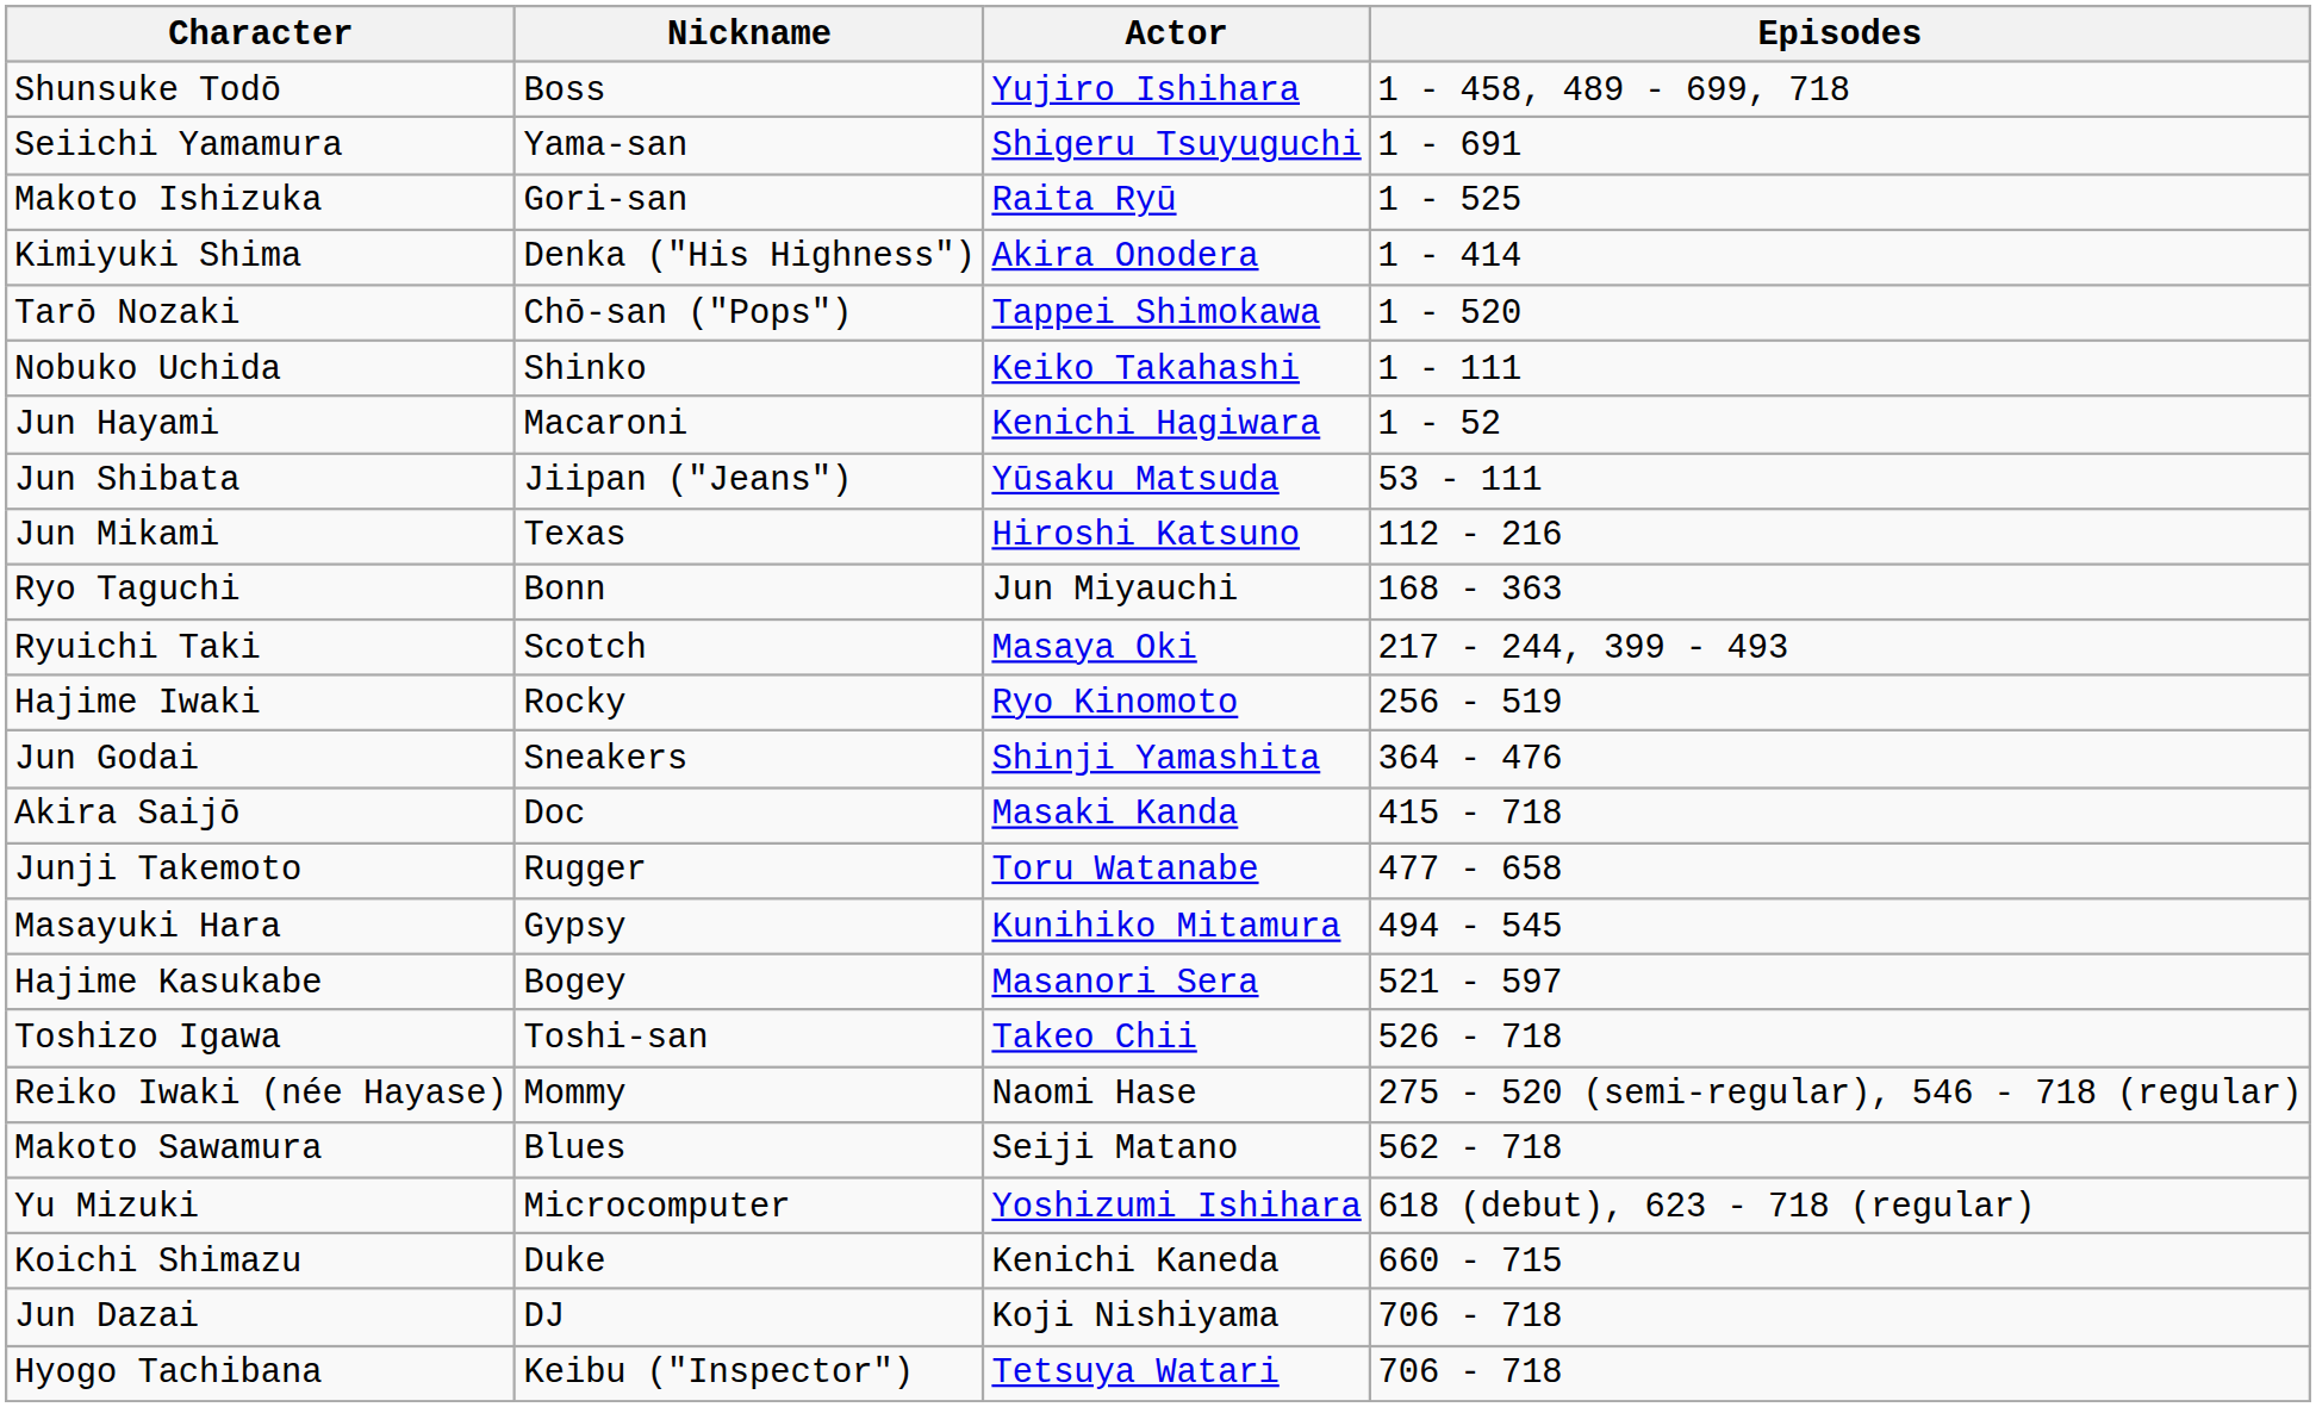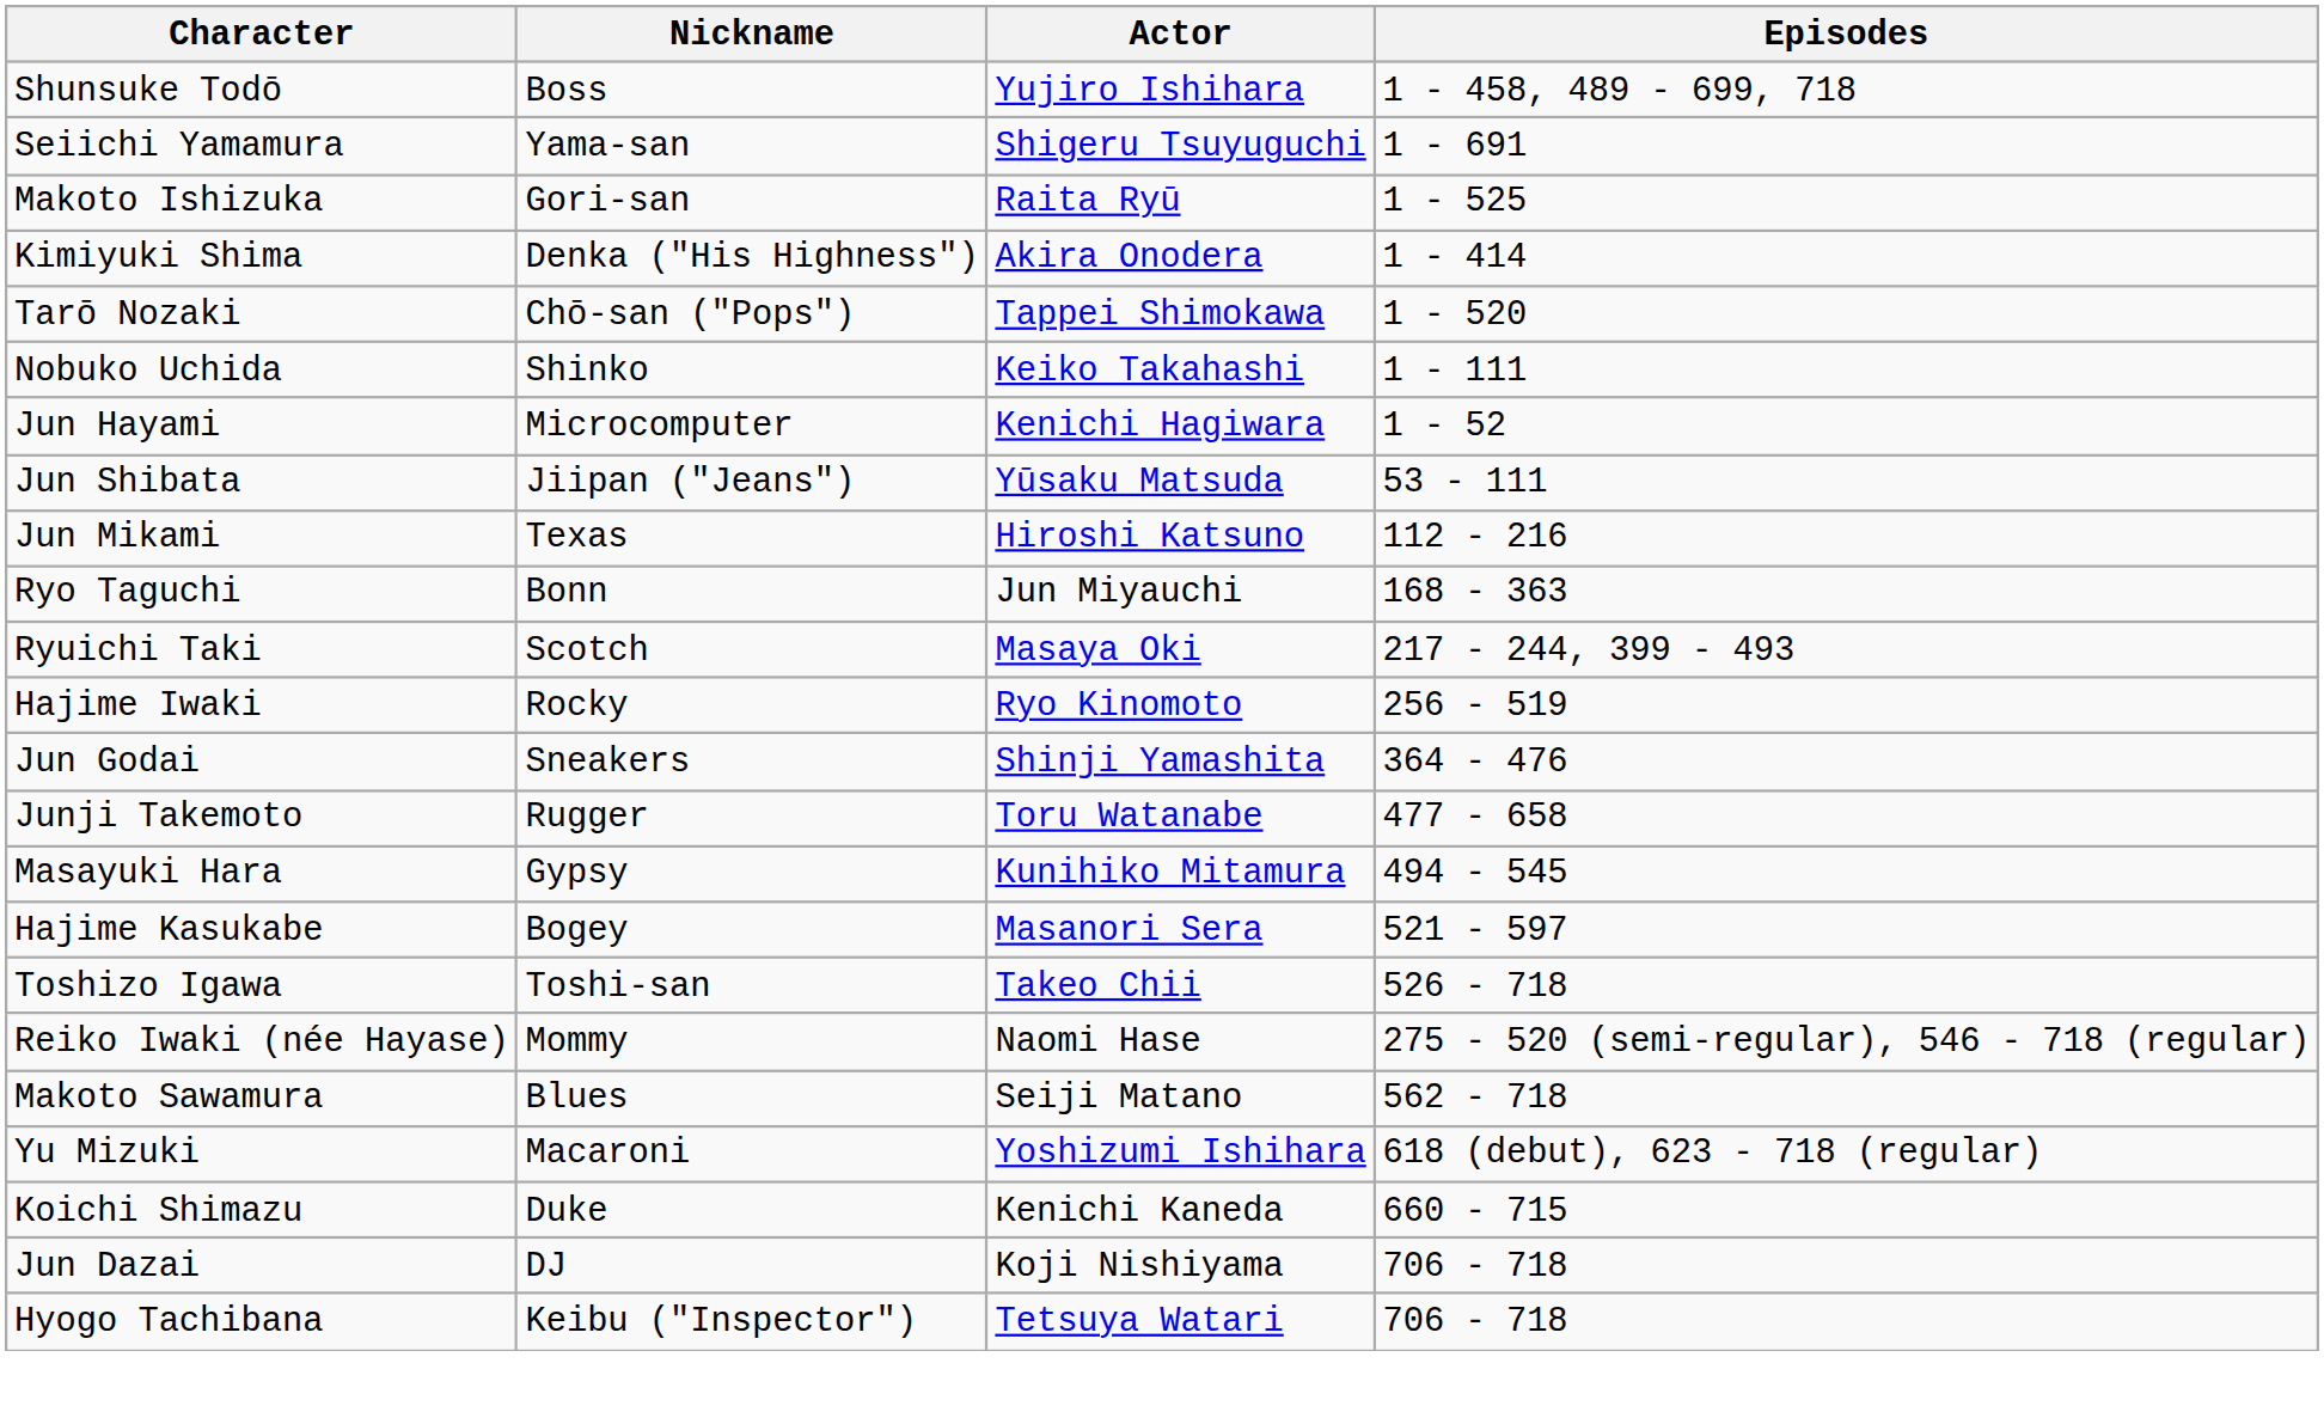Jun Hayami | Nickname: Macaroni -> Microcomputer
- row: Akira Saijō | Doc | Masaki Kanda | 415 - 718
Yu Mizuki | Nickname: Microcomputer -> Macaroni
